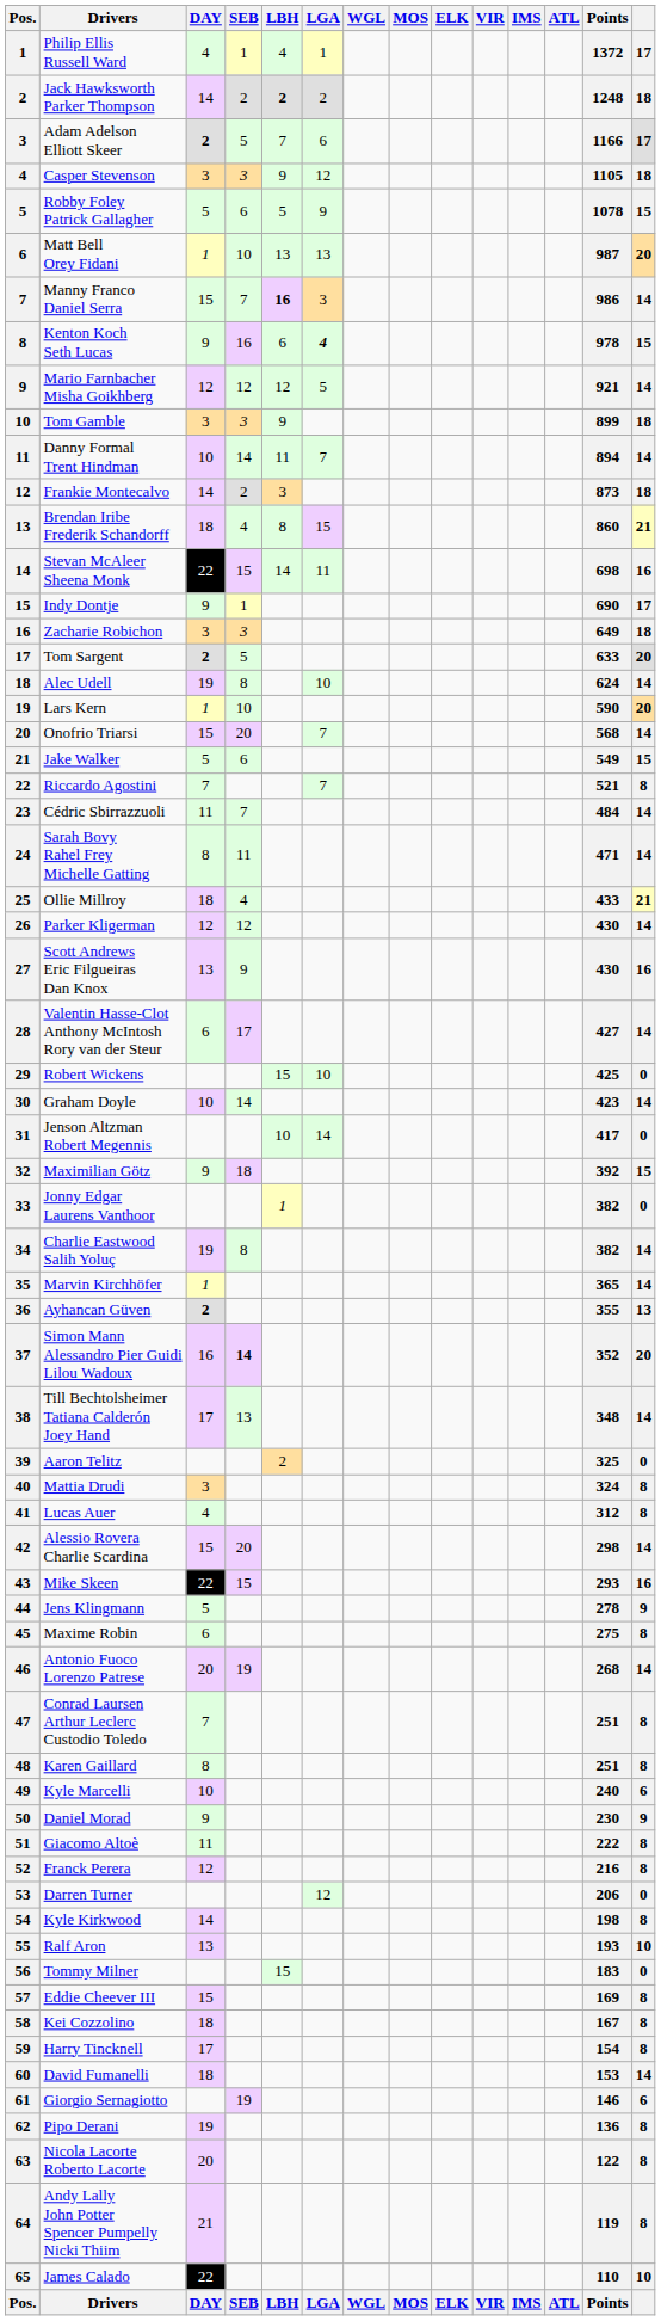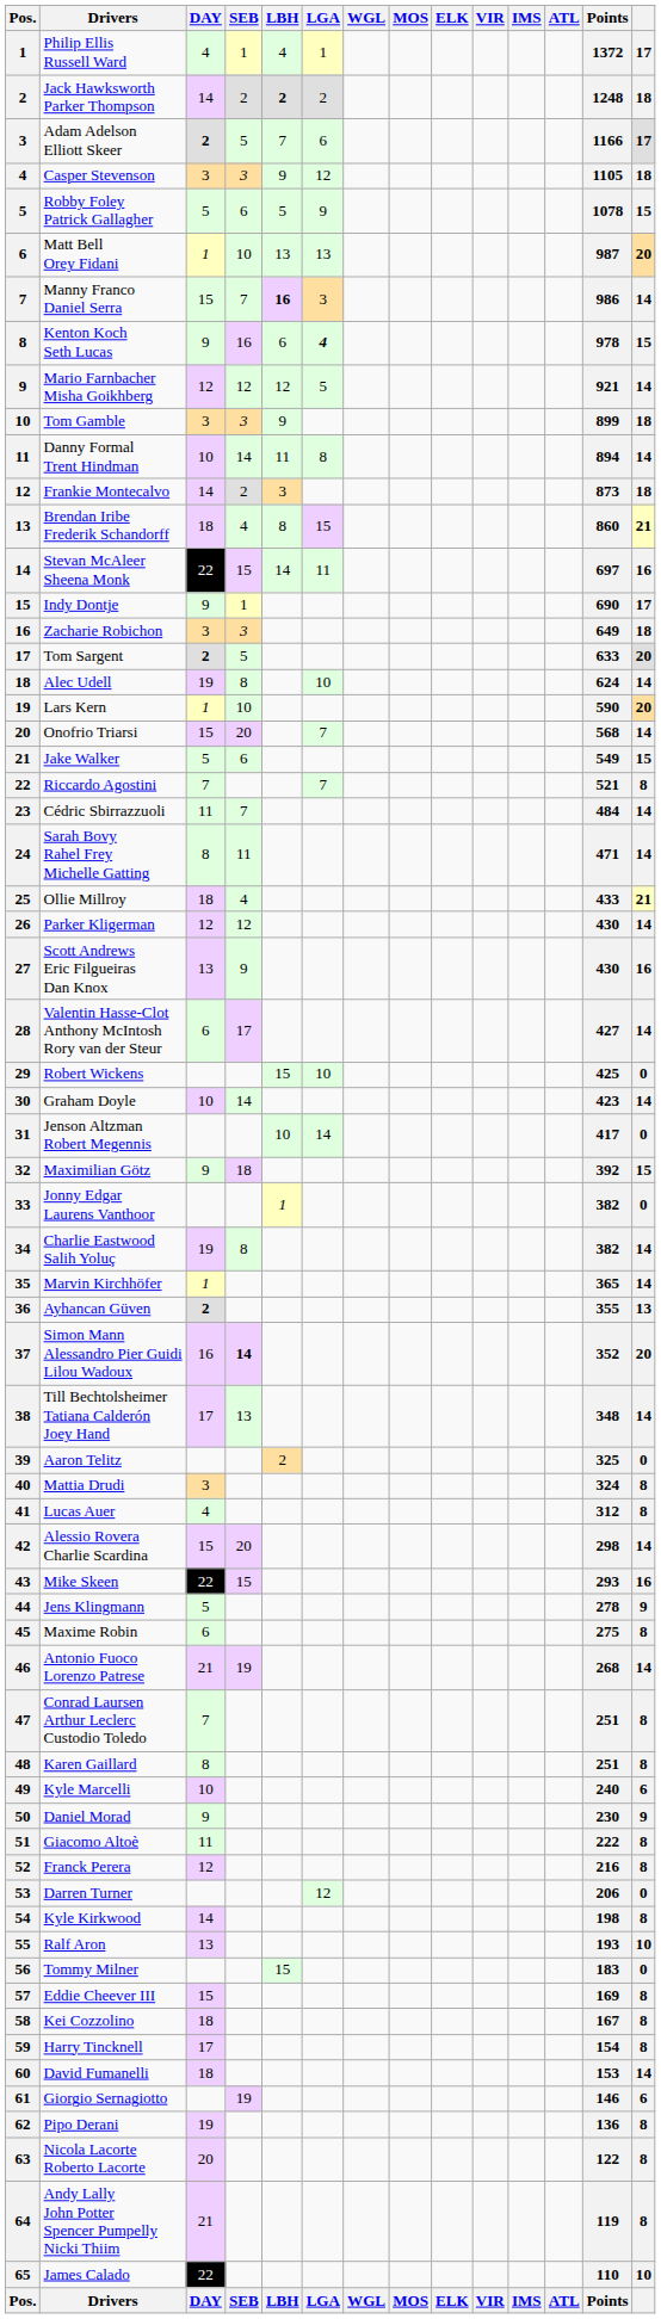Danny Formal Trent Hindman | LGA: 7 -> 8
Stevan McAleer Sheena Monk | Points: 698 -> 697
Antonio Fuoco Lorenzo Patrese | DAY: 20 -> 21
